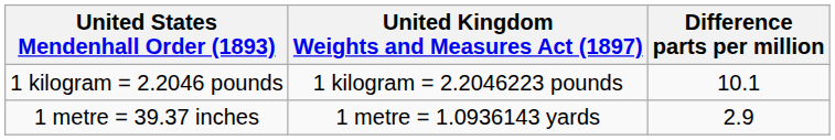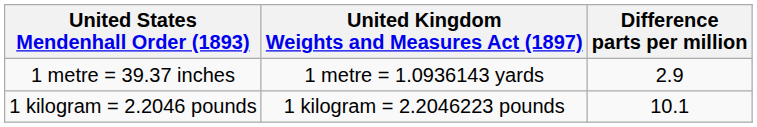rows swapped: 1 metre = 39.37 inches <-> 1 kilogram = 2.2046 pounds
